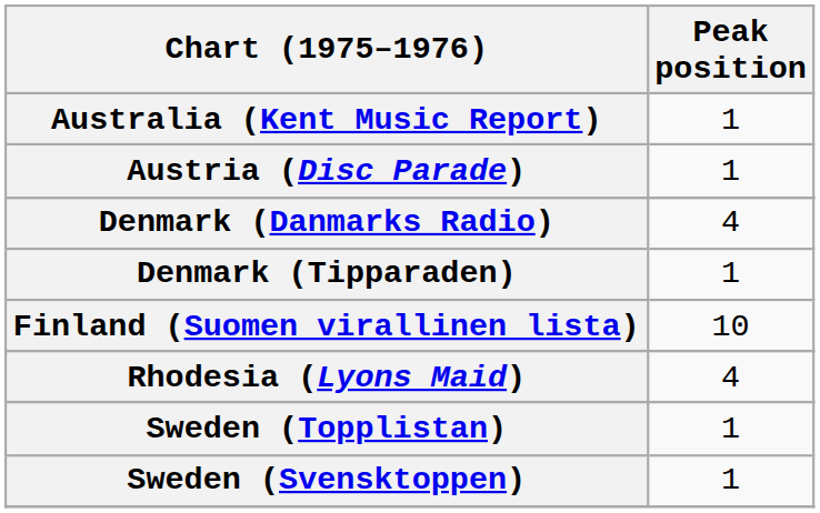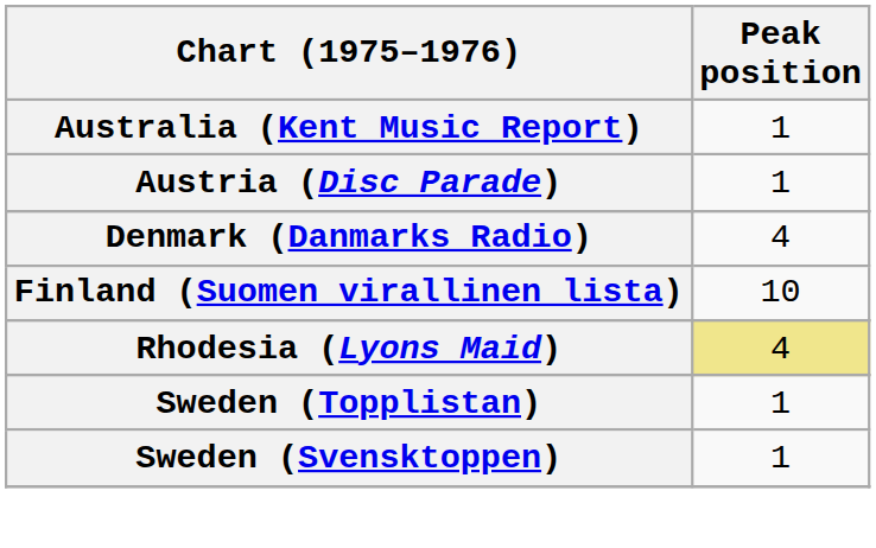- row: Denmark (Tipparaden) | 1
Rhodesia (Lyons Maid) | Peak position: no background -> khaki background
